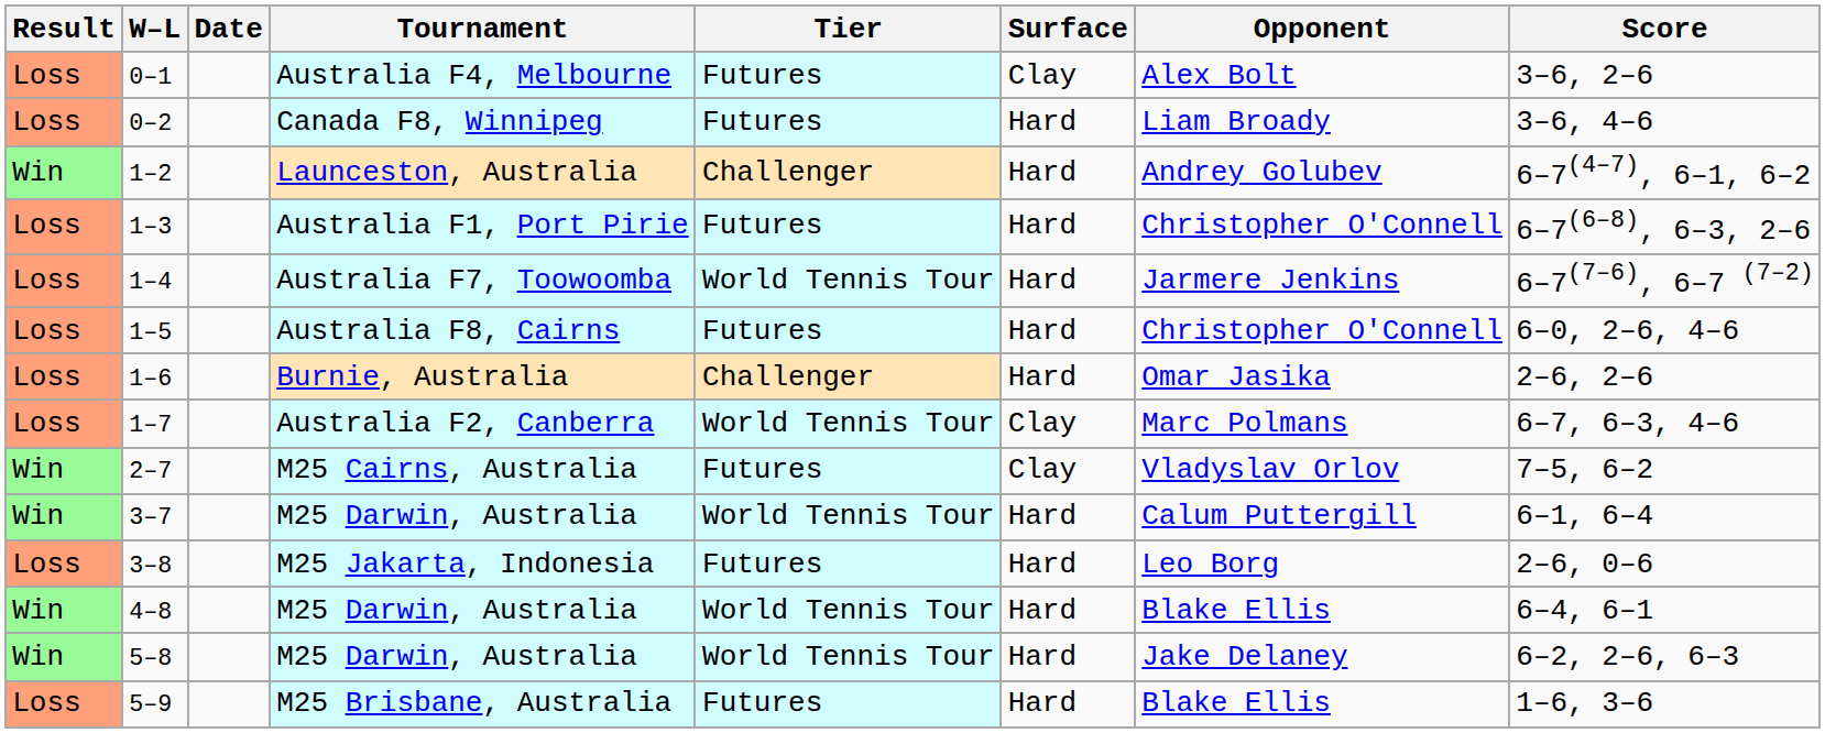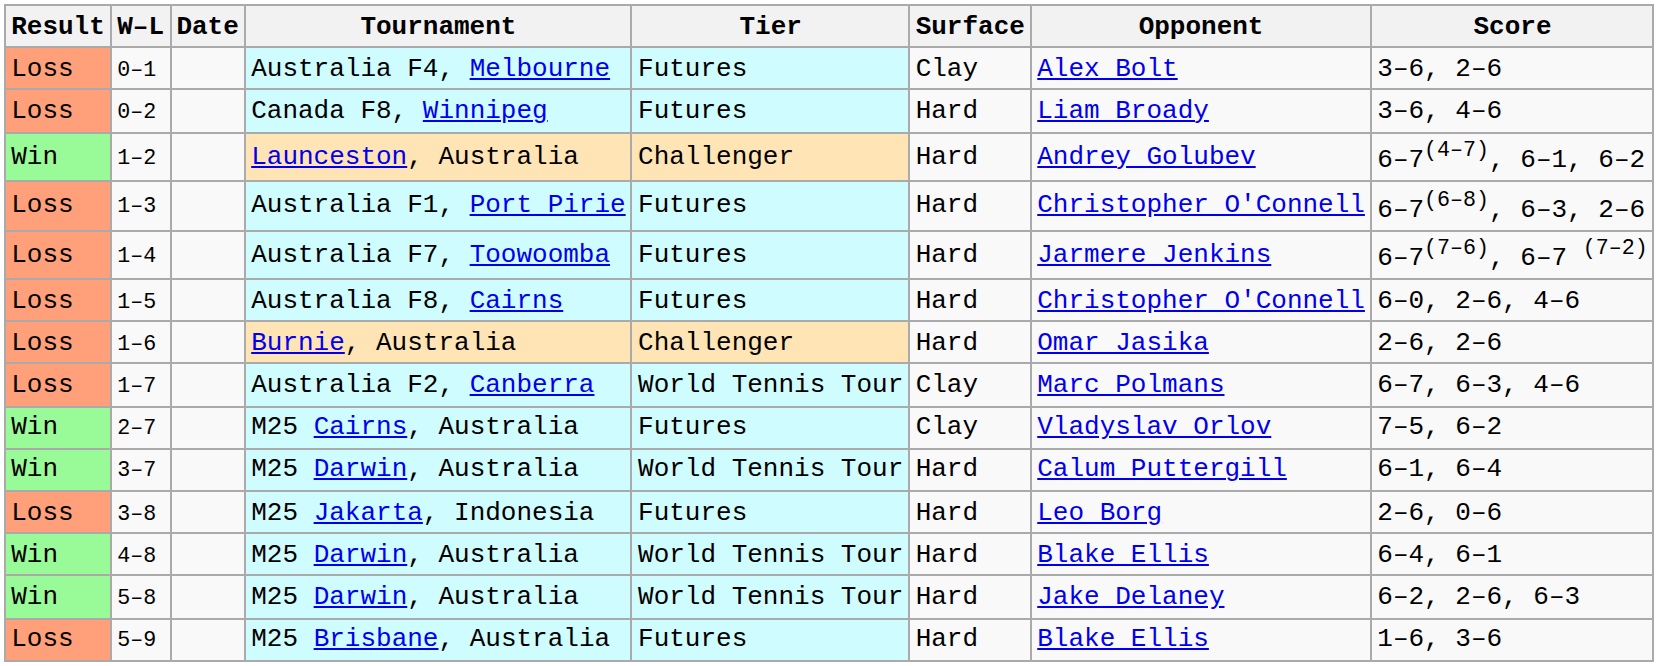1–4 | Tier: World Tennis Tour -> Futures
